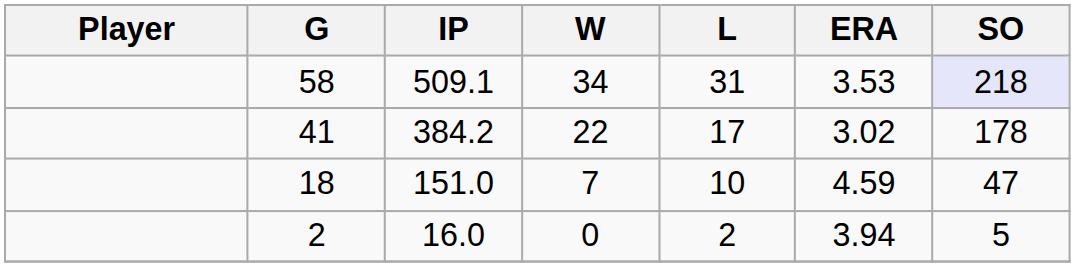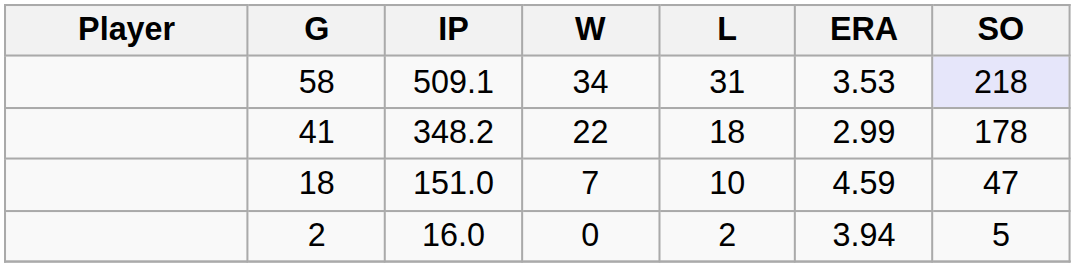41 | IP: 384.2 -> 348.2
41 | L: 17 -> 18
41 | ERA: 3.02 -> 2.99
